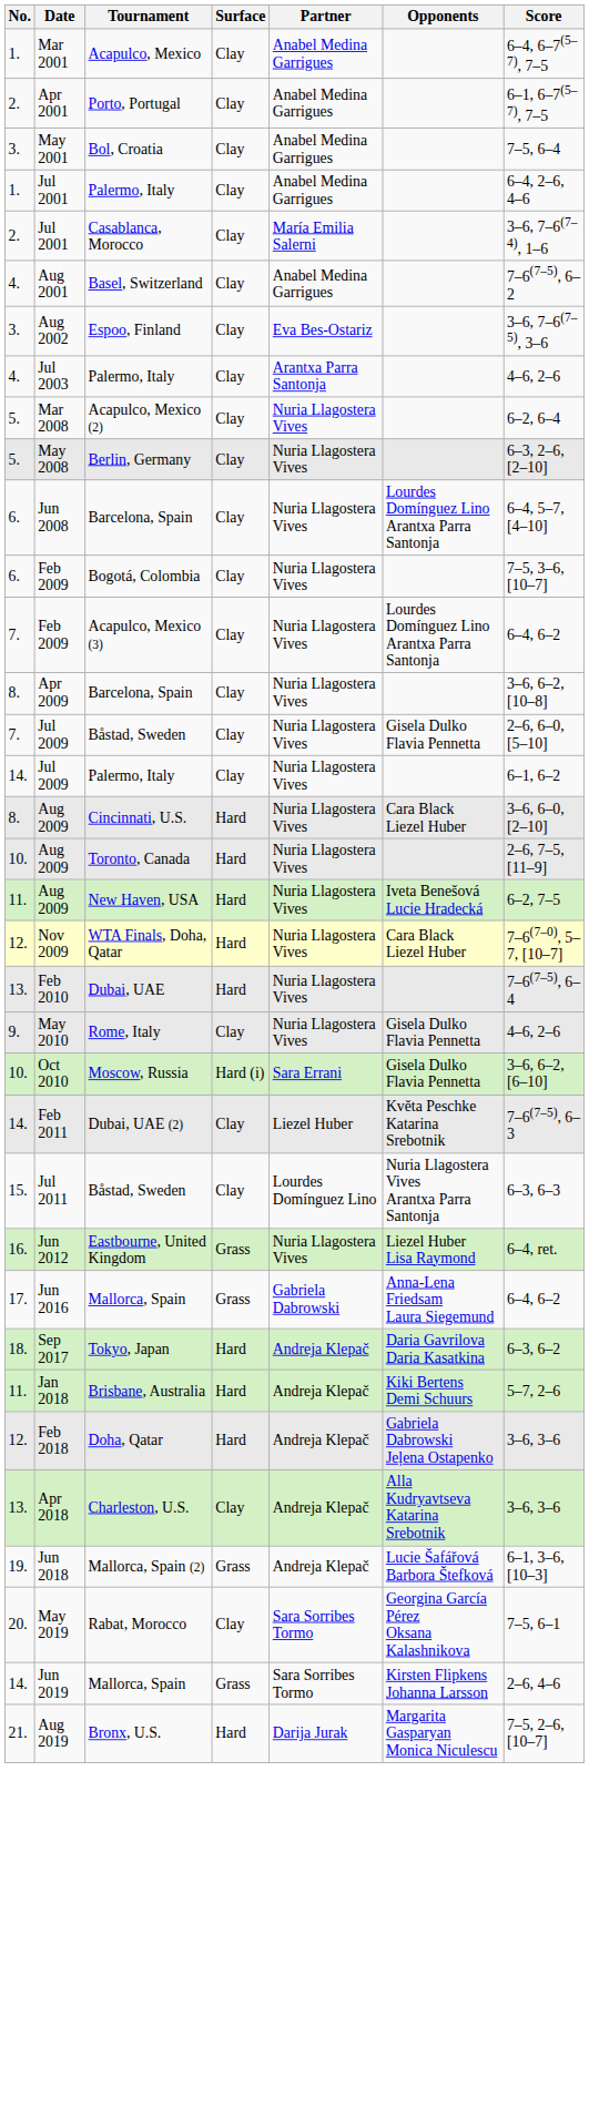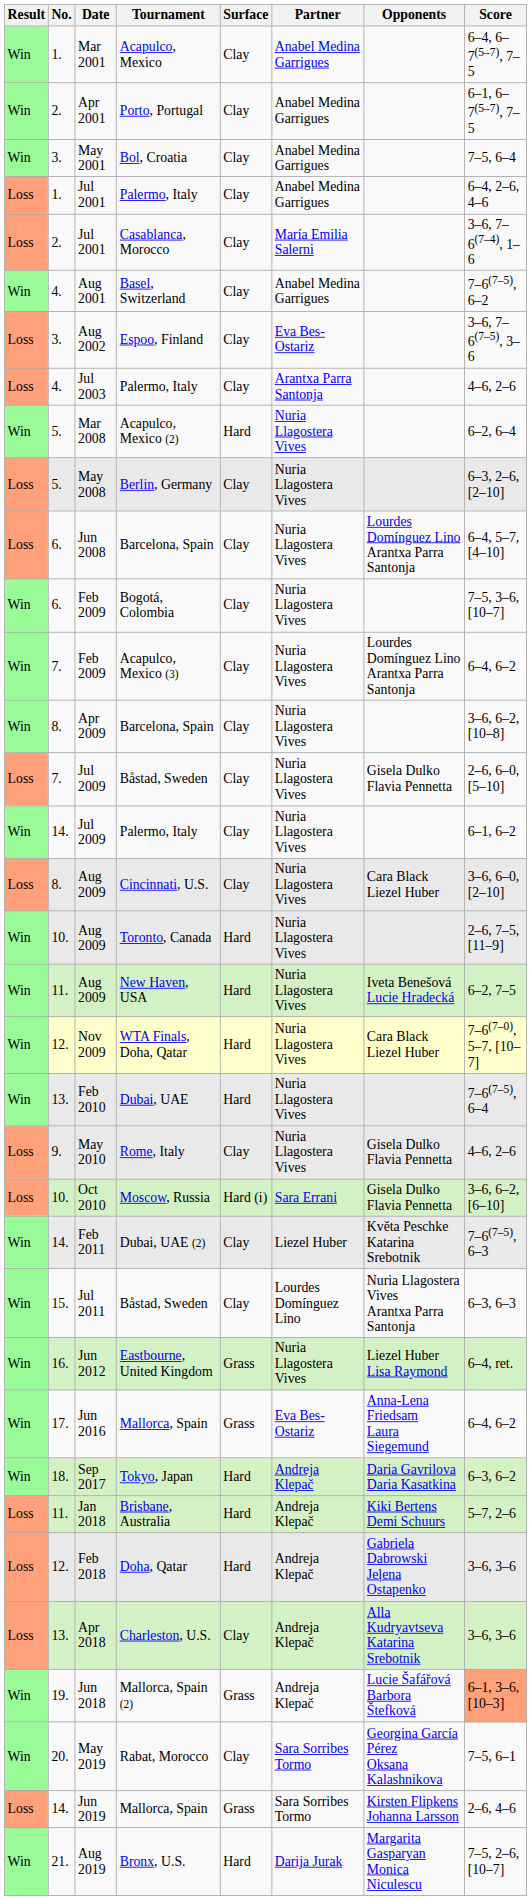+ column: Result | Win | Win | Win | Loss | Loss | Win | Loss | Loss | Win | Loss | Loss | Win | Win | Win | Loss | Win | Loss | Win | Win | Win | Win | Loss | Loss | Win | Win | Win | Win | Win | Loss | Loss | Loss | Win | Win | Loss | Win
Mar 2008 | Surface: Clay -> Hard
Aug 2009 / Cincinnati, U.S. | Surface: Hard -> Clay
Jun 2016 | Partner: Gabriela Dabrowski -> Eva Bes-Ostariz
Jun 2018 | Score: no background -> lightsalmon background
